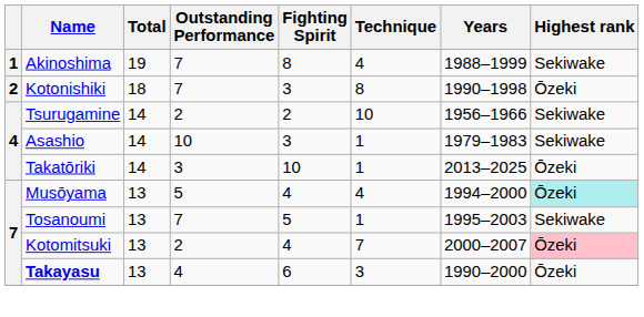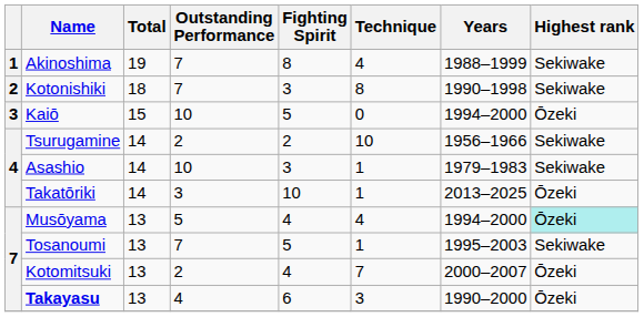Kotonishiki | Highest rank: Ōzeki -> Sekiwake
+ row: 3 | Kaiō | 15 | 10 | 5 | 0 | 1994–2000 | Ōzeki
Kotomitsuki | Highest rank: pink background -> no background
